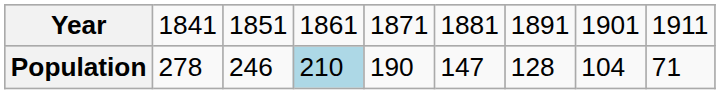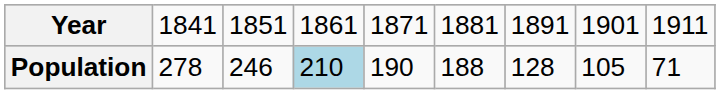Population | column 6: 147 -> 188
Population | column 8: 104 -> 105
